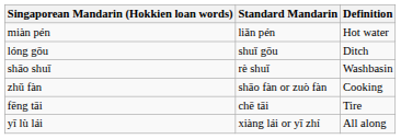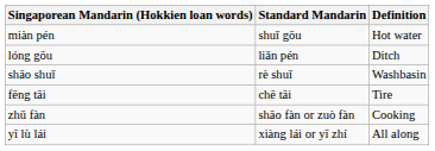miàn pén | Standard Mandarin: liǎn pén -> shuǐ gōu
lóng gōu | Standard Mandarin: shuǐ gōu -> liǎn pén
rows swapped: fēng tāi <-> zhǔ fàn
